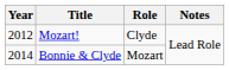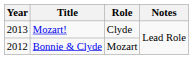Mozart! | Year: 2012 -> 2013
Bonnie & Clyde | Year: 2014 -> 2012
